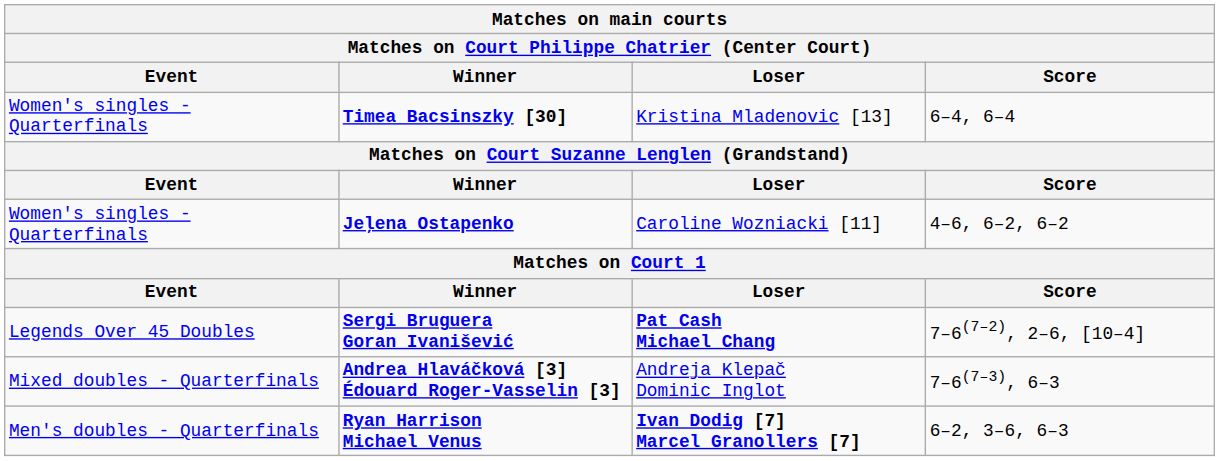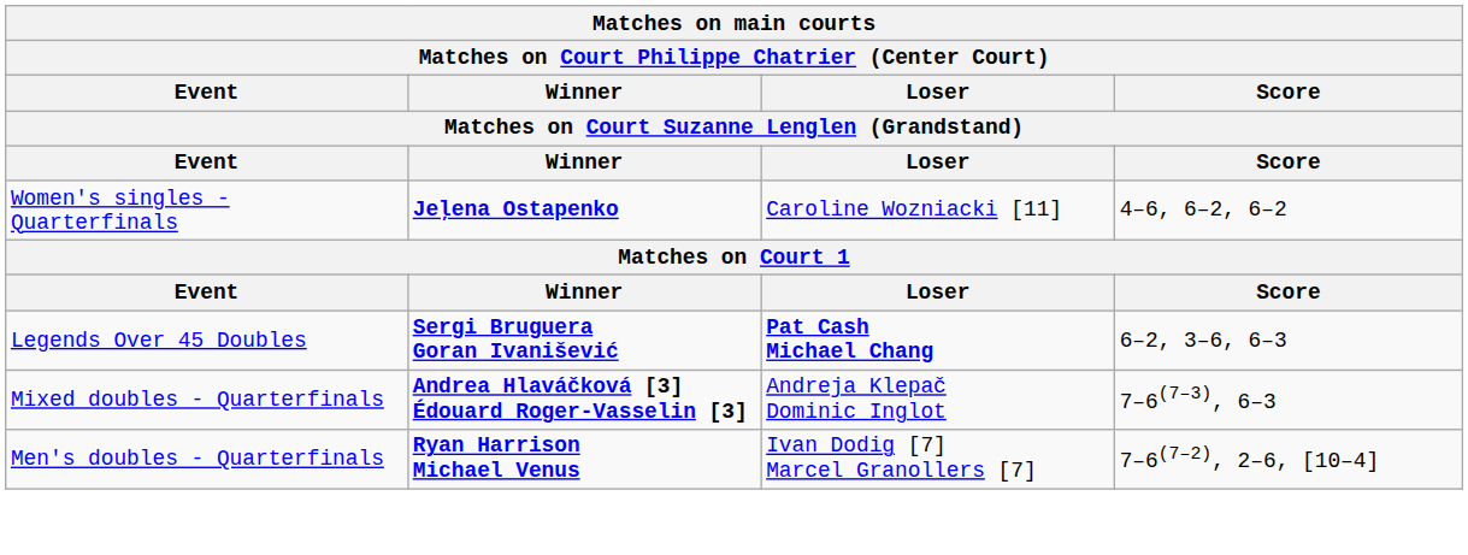- row: Women's singles - Quarterfinals | Timea Bacsinszky [30] | Kristina Mladenovic [13] | 6–4, 6–4
Sergi Bruguera Goran Ivanišević | Score: 7–6(7–2), 2–6, [10–4] -> 6–2, 3–6, 6–3
Ryan Harrison Michael Venus | Loser: bold -> normal
Ryan Harrison Michael Venus | Score: 6–2, 3–6, 6–3 -> 7–6(7–2), 2–6, [10–4]
